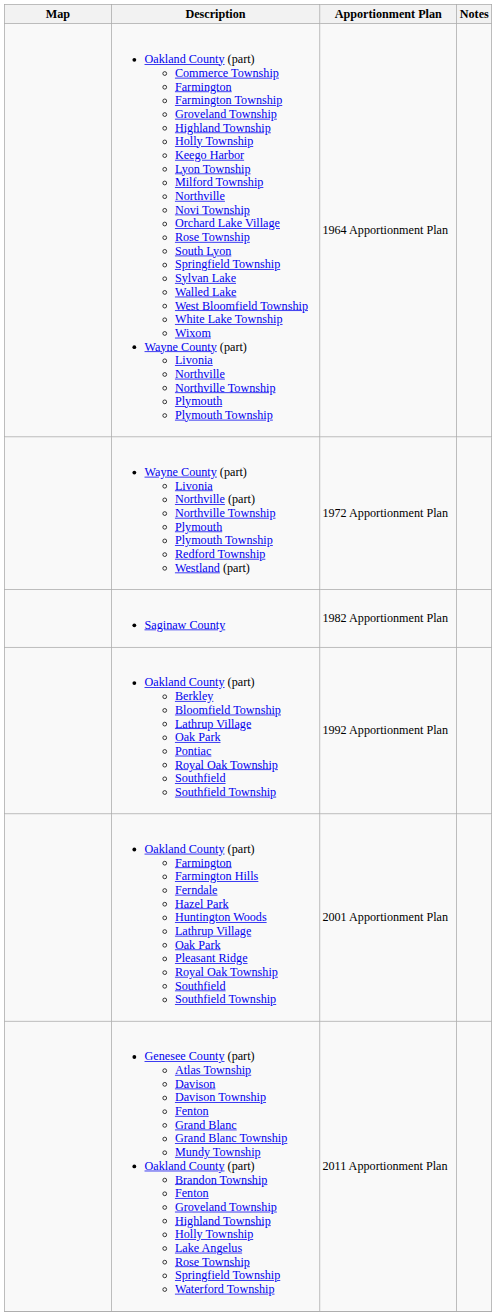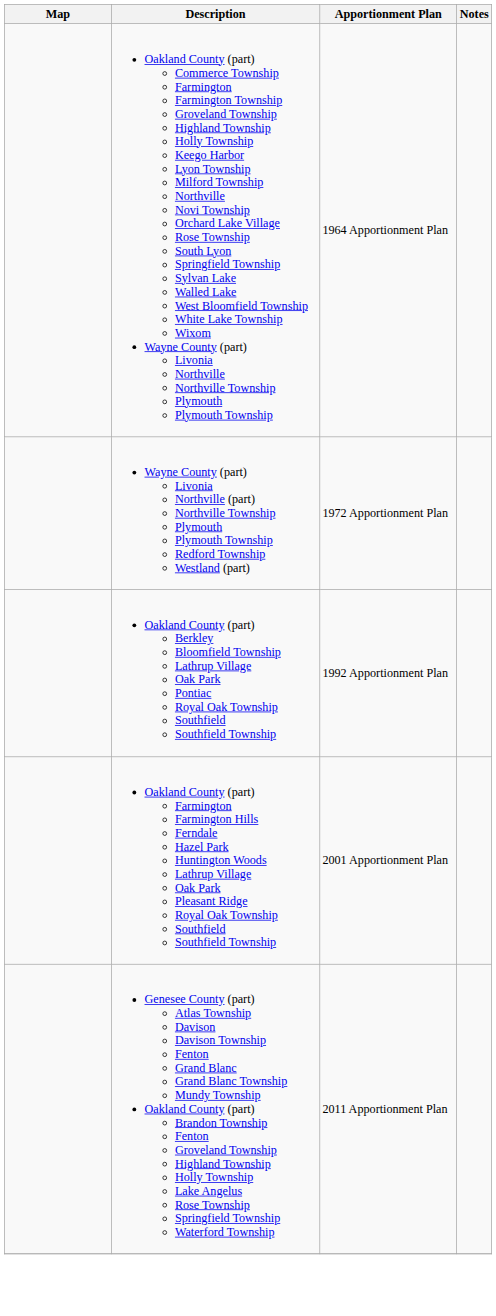- row: Saginaw County | 1982 Apportionment Plan
